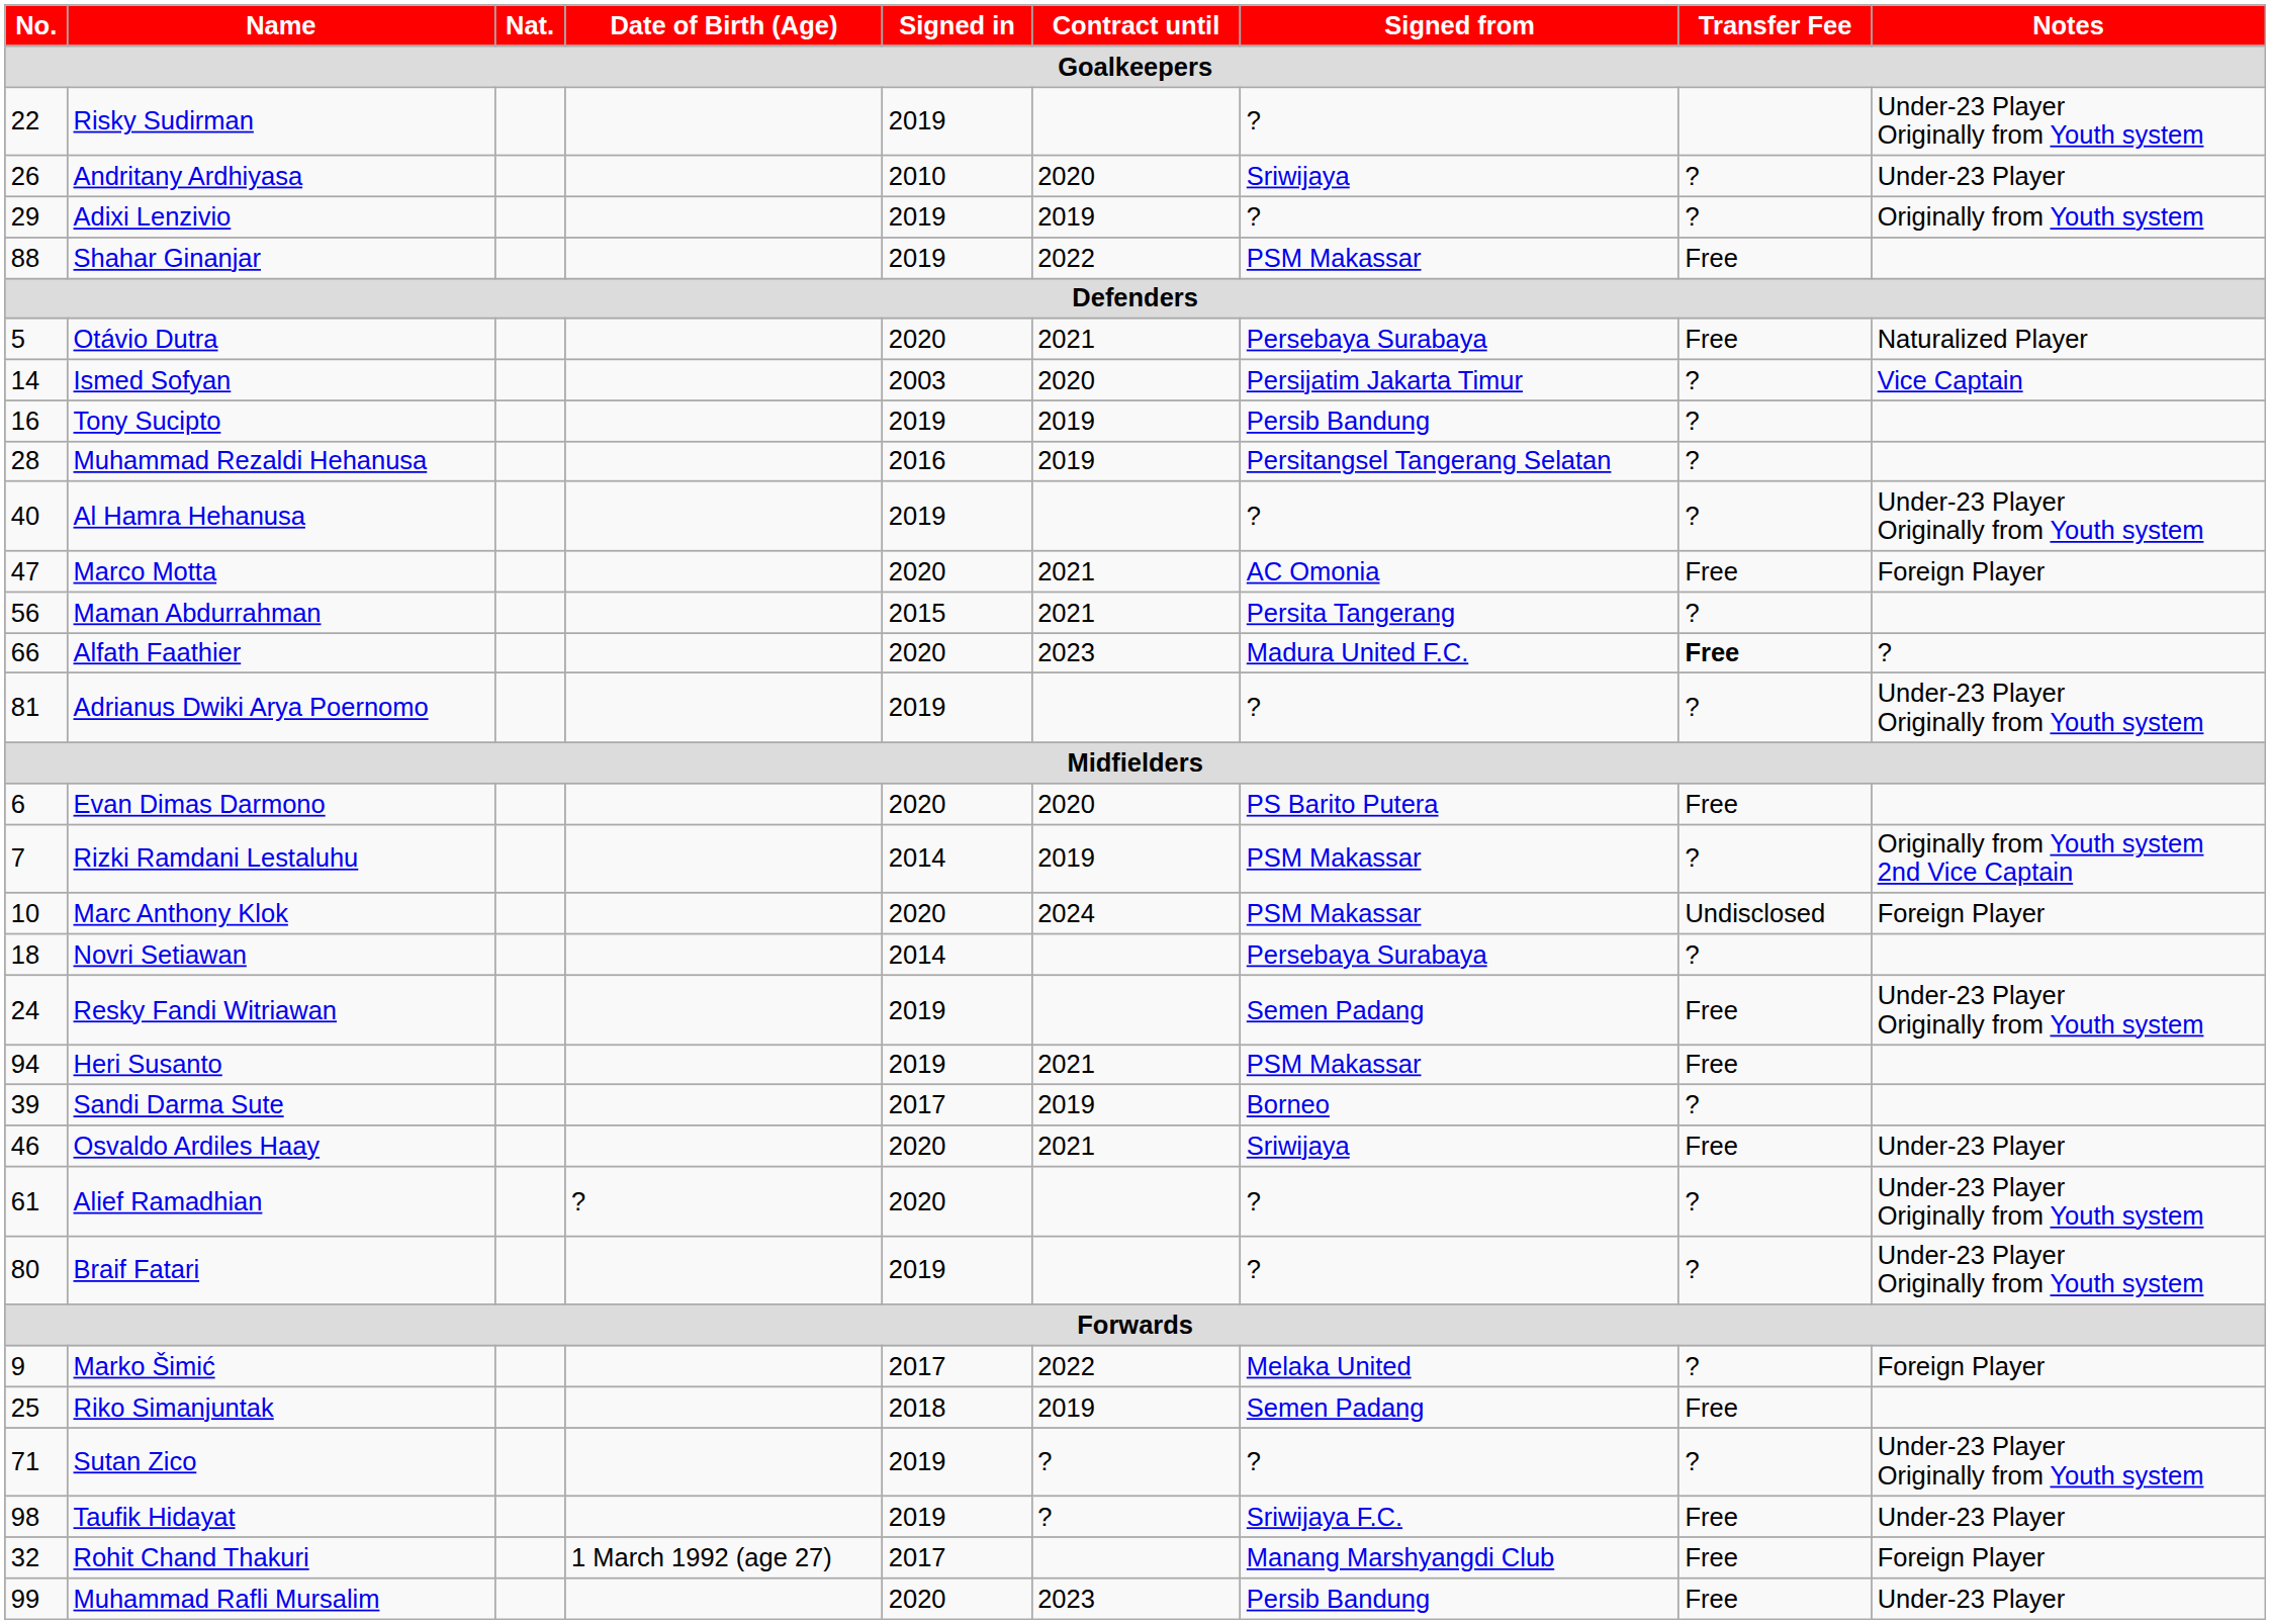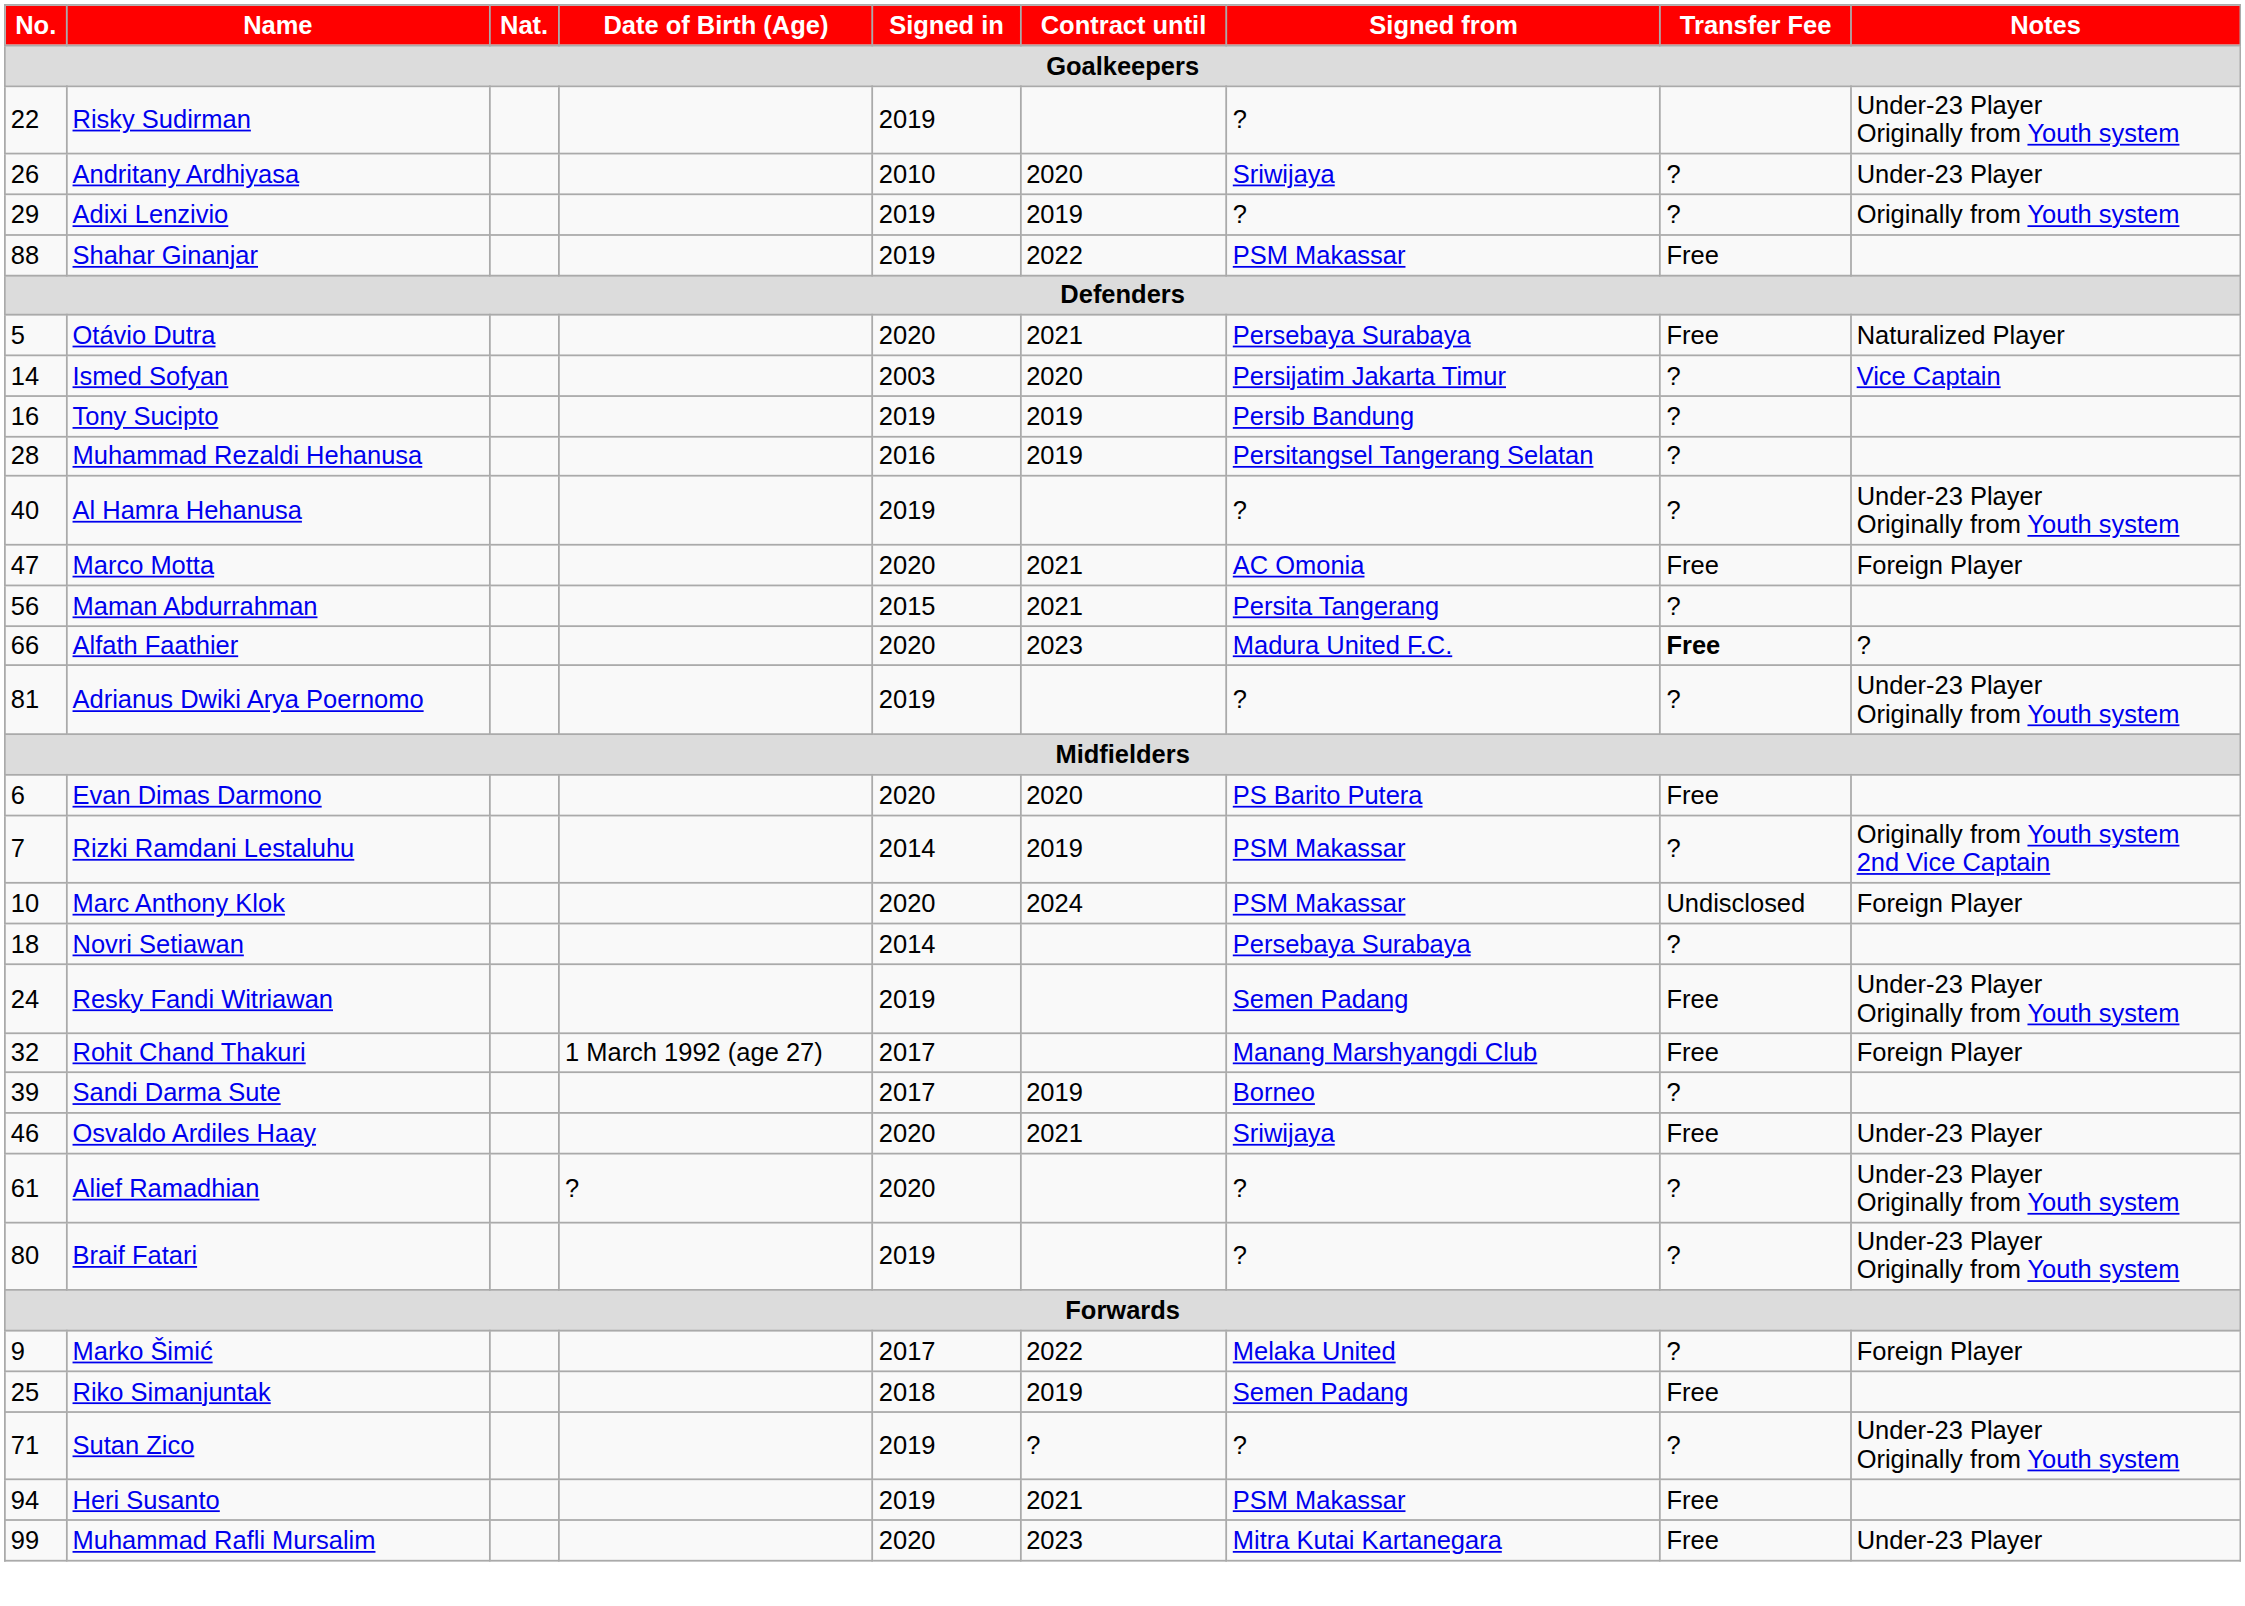rows swapped: Rohit Chand Thakuri <-> Heri Susanto
- row: 98 | Taufik Hidayat | 2019 | ? | Sriwijaya F.C. | Free | Under-23 Player
Muhammad Rafli Mursalim | Signed from: Persib Bandung -> Mitra Kutai Kartanegara
